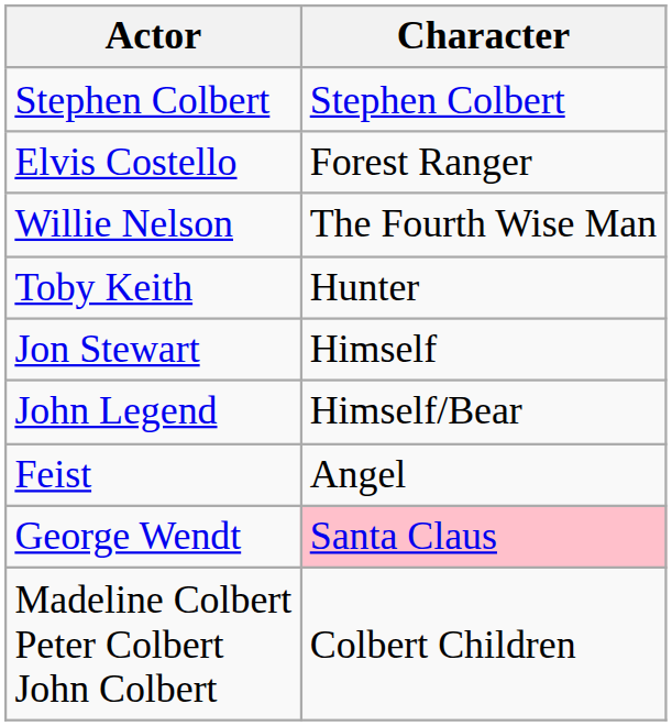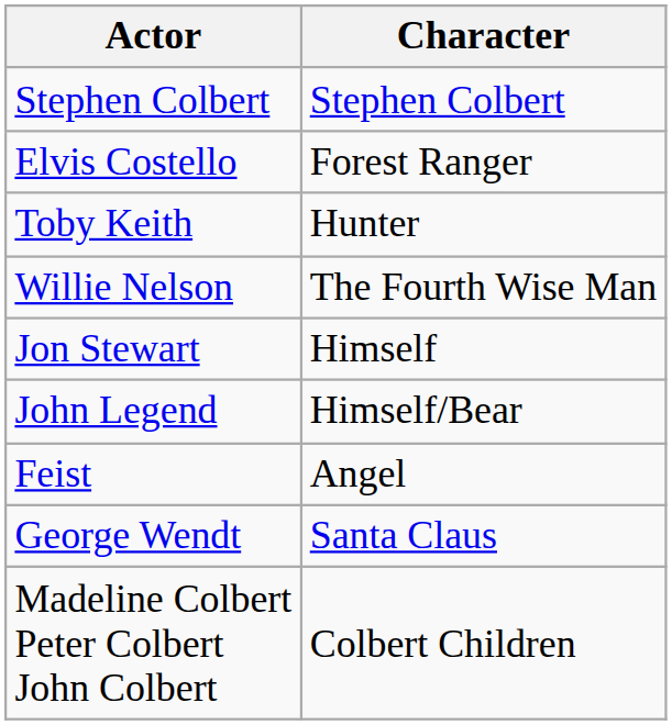rows swapped: Toby Keith <-> Willie Nelson
George Wendt | Character: pink background -> no background
